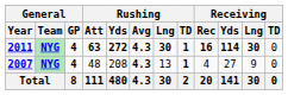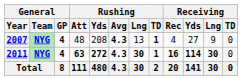rows swapped: 2007 <-> 2011
